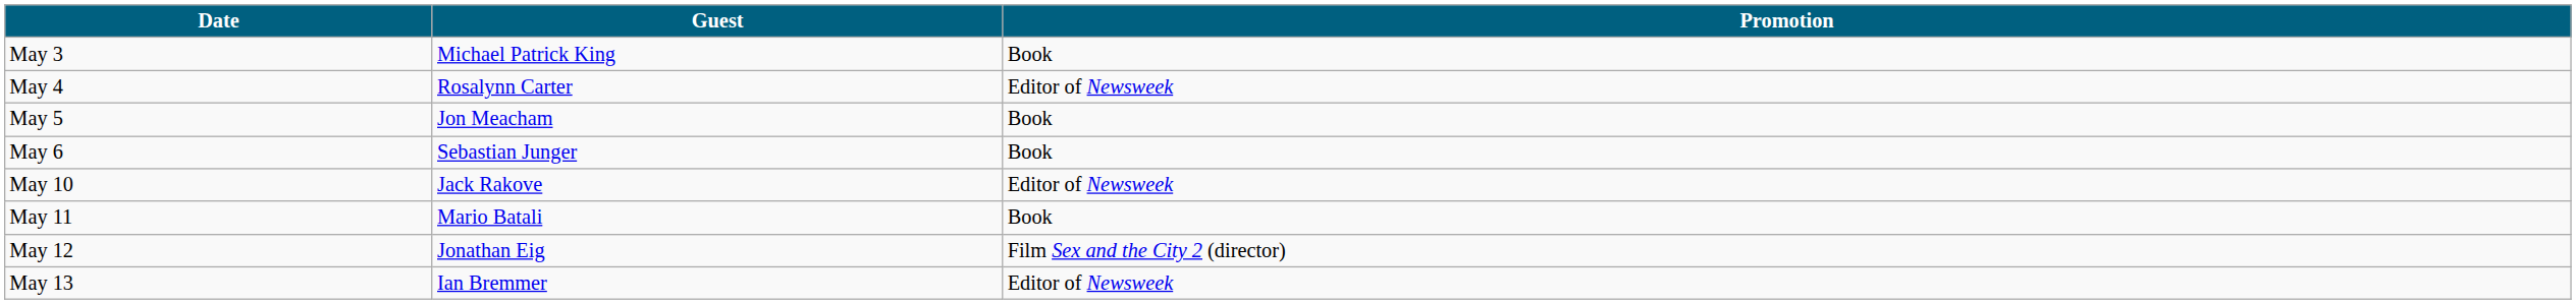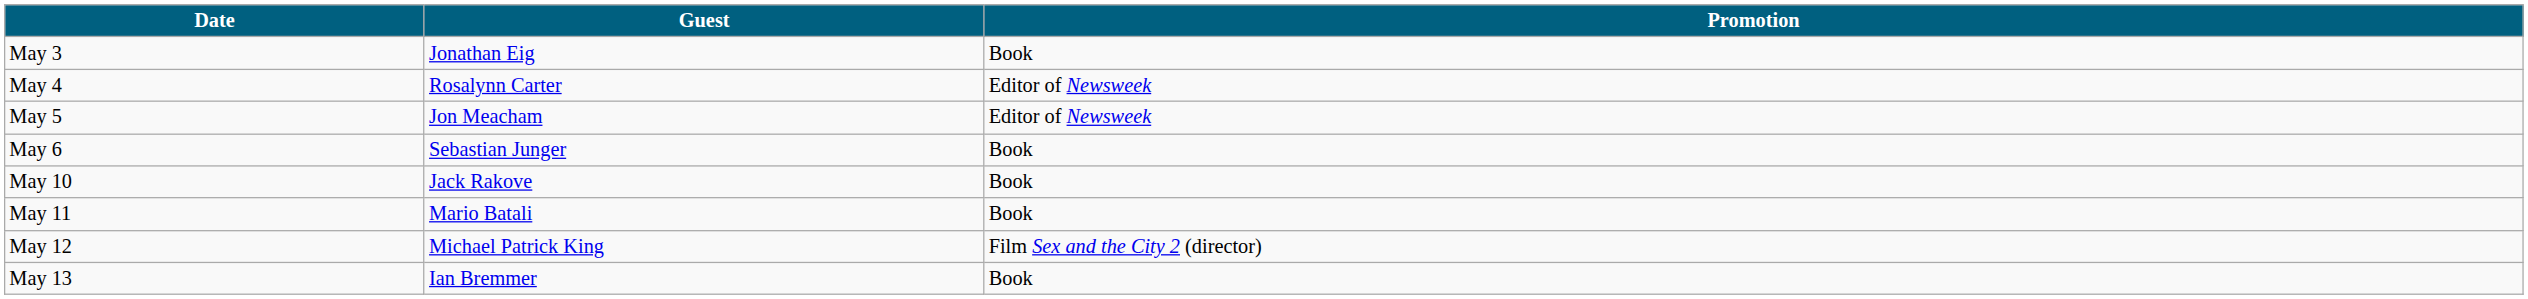May 3 | Guest: Michael Patrick King -> Jonathan Eig
May 5 | Promotion: Book -> Editor of Newsweek
May 10 | Promotion: Editor of Newsweek -> Book
May 12 | Guest: Jonathan Eig -> Michael Patrick King
May 13 | Promotion: Editor of Newsweek -> Book
